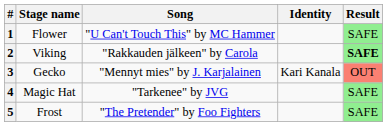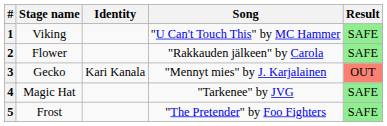columns swapped: Song <-> Identity
1 | Stage name: Flower -> Viking
2 | Stage name: Viking -> Flower
2 | Result: bold -> normal
